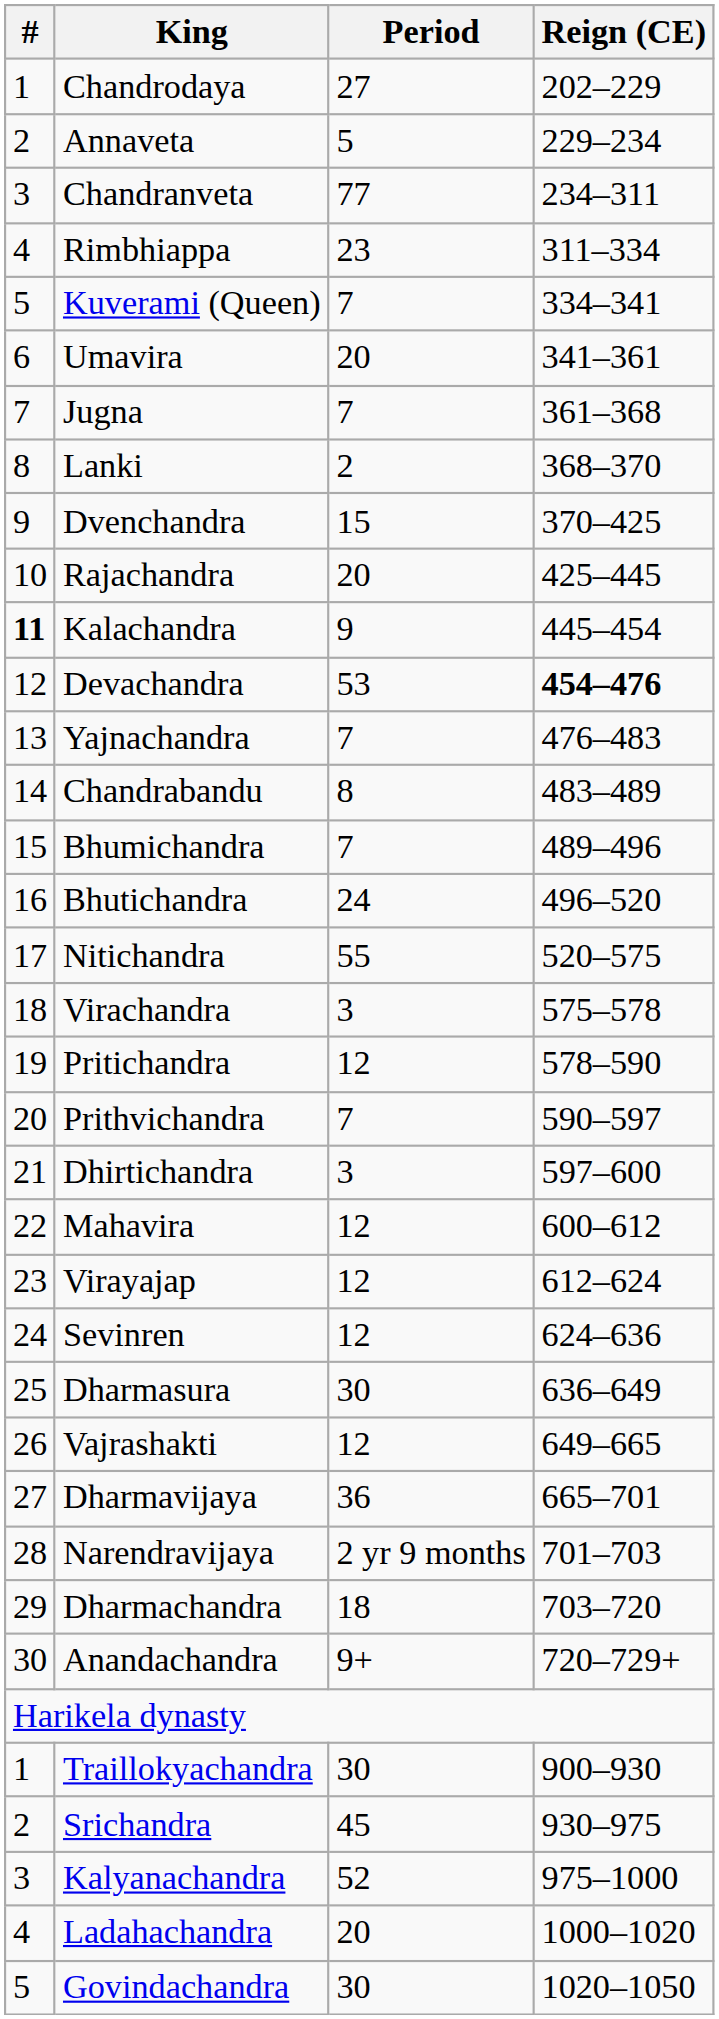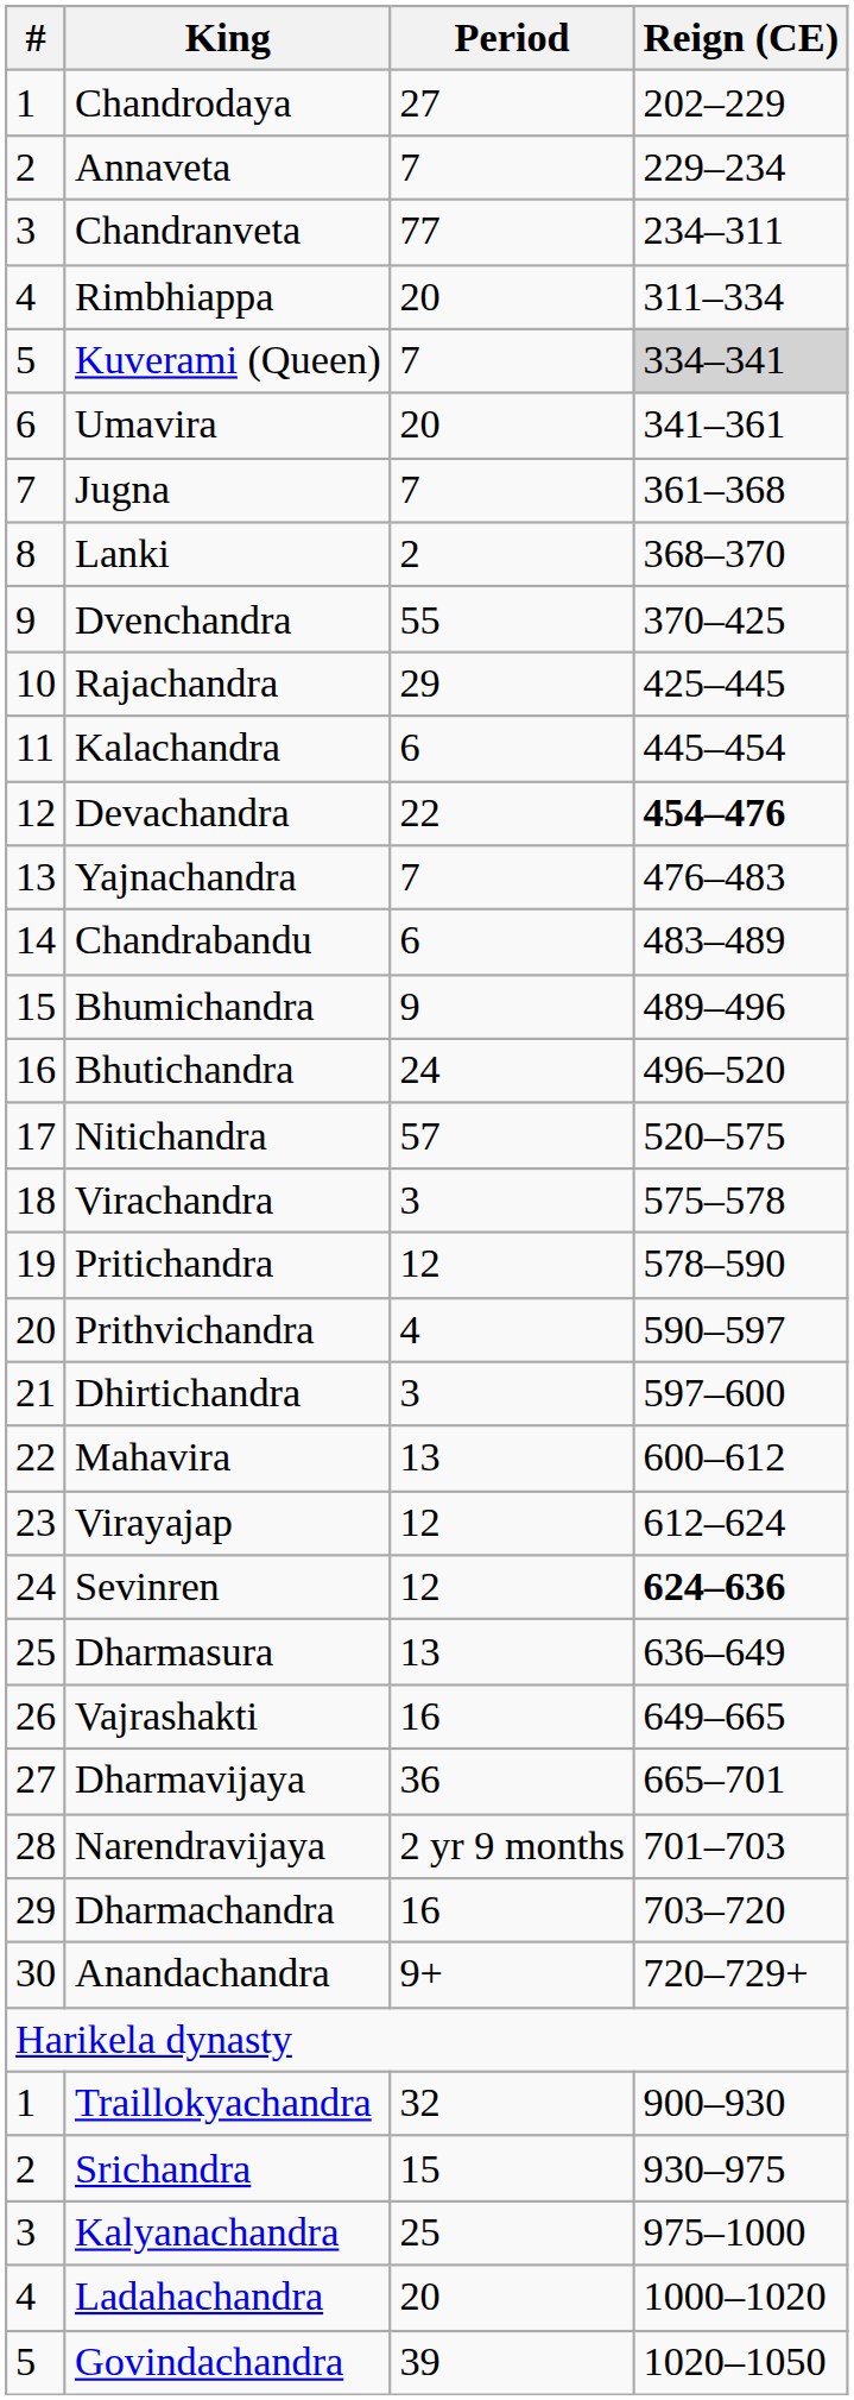Annaveta | Period: 5 -> 7
Rimbhiappa | Period: 23 -> 20
Kuverami (Queen) | Reign (CE): no background -> lightgrey background
Dvenchandra | Period: 15 -> 55
Rajachandra | Period: 20 -> 29
Kalachandra | #: bold -> normal
Kalachandra | Period: 9 -> 6
Devachandra | Period: 53 -> 22
Chandrabandu | Period: 8 -> 6
Bhumichandra | Period: 7 -> 9
Nitichandra | Period: 55 -> 57
Prithvichandra | Period: 7 -> 4
Mahavira | Period: 12 -> 13
Sevinren | Reign (CE): normal -> bold
Dharmasura | Period: 30 -> 13
Vajrashakti | Period: 12 -> 16
Dharmachandra | Period: 18 -> 16
Traillokyachandra | Period: 30 -> 32
Srichandra | Period: 45 -> 15
Kalyanachandra | Period: 52 -> 25
Govindachandra | Period: 30 -> 39
